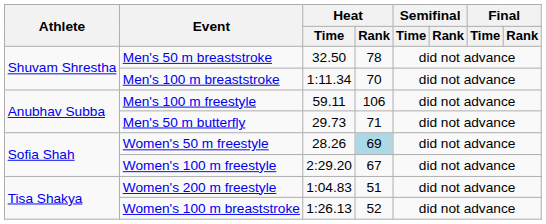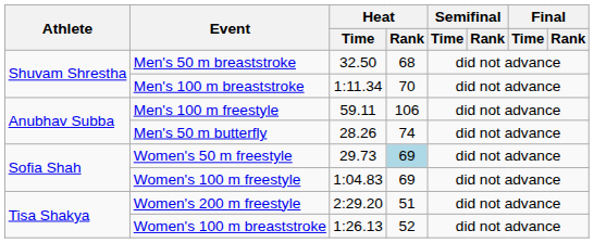Men's 50 m breaststroke | Heat / Rank: 78 -> 68
Men's 50 m butterfly | Heat / Time: 29.73 -> 28.26
Men's 50 m butterfly | Heat / Rank: 71 -> 74
Women's 50 m freestyle | Heat / Time: 28.26 -> 29.73
Women's 100 m freestyle | Heat / Time: 2:29.20 -> 1:04.83
Women's 100 m freestyle | Heat / Rank: 67 -> 69
Women's 200 m freestyle | Heat / Time: 1:04.83 -> 2:29.20
